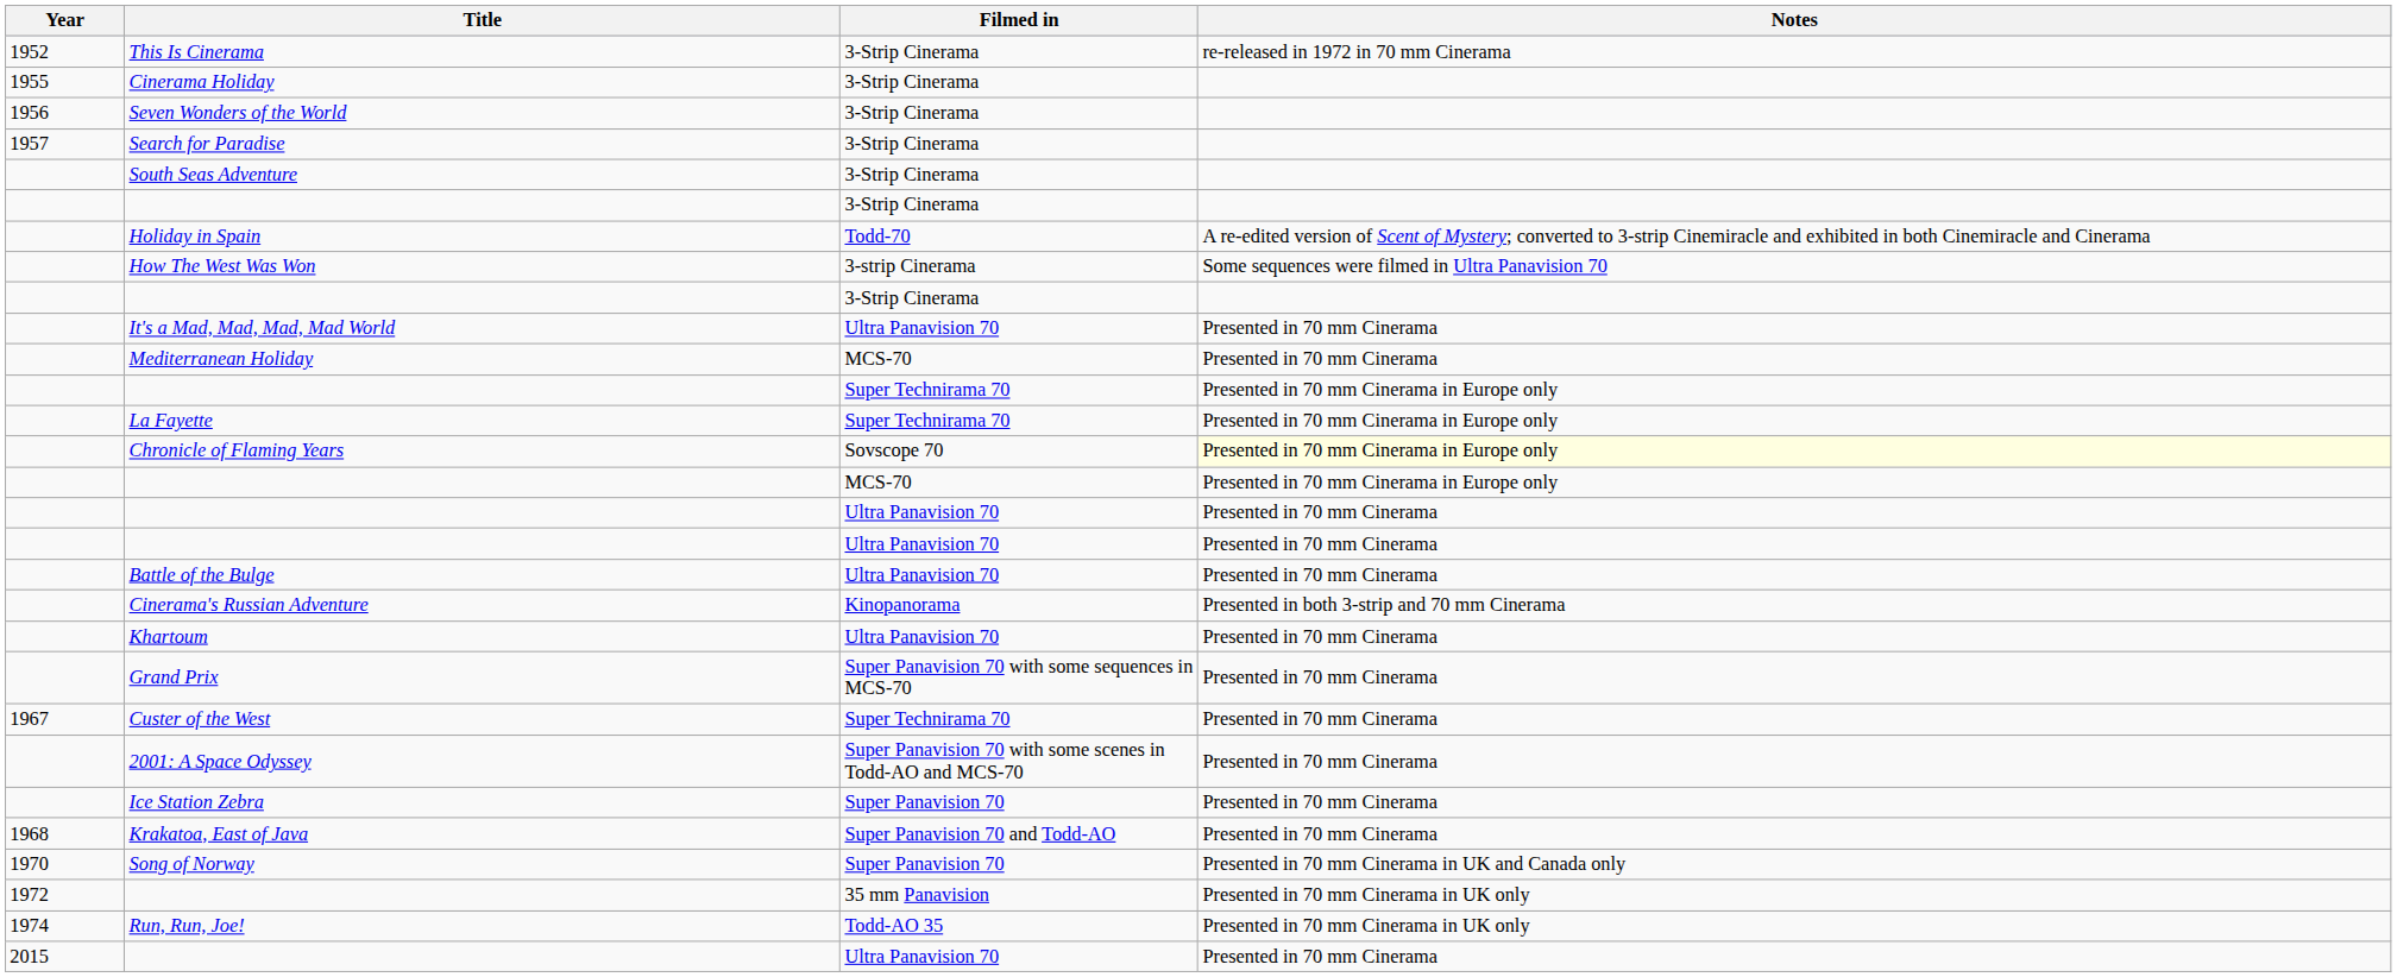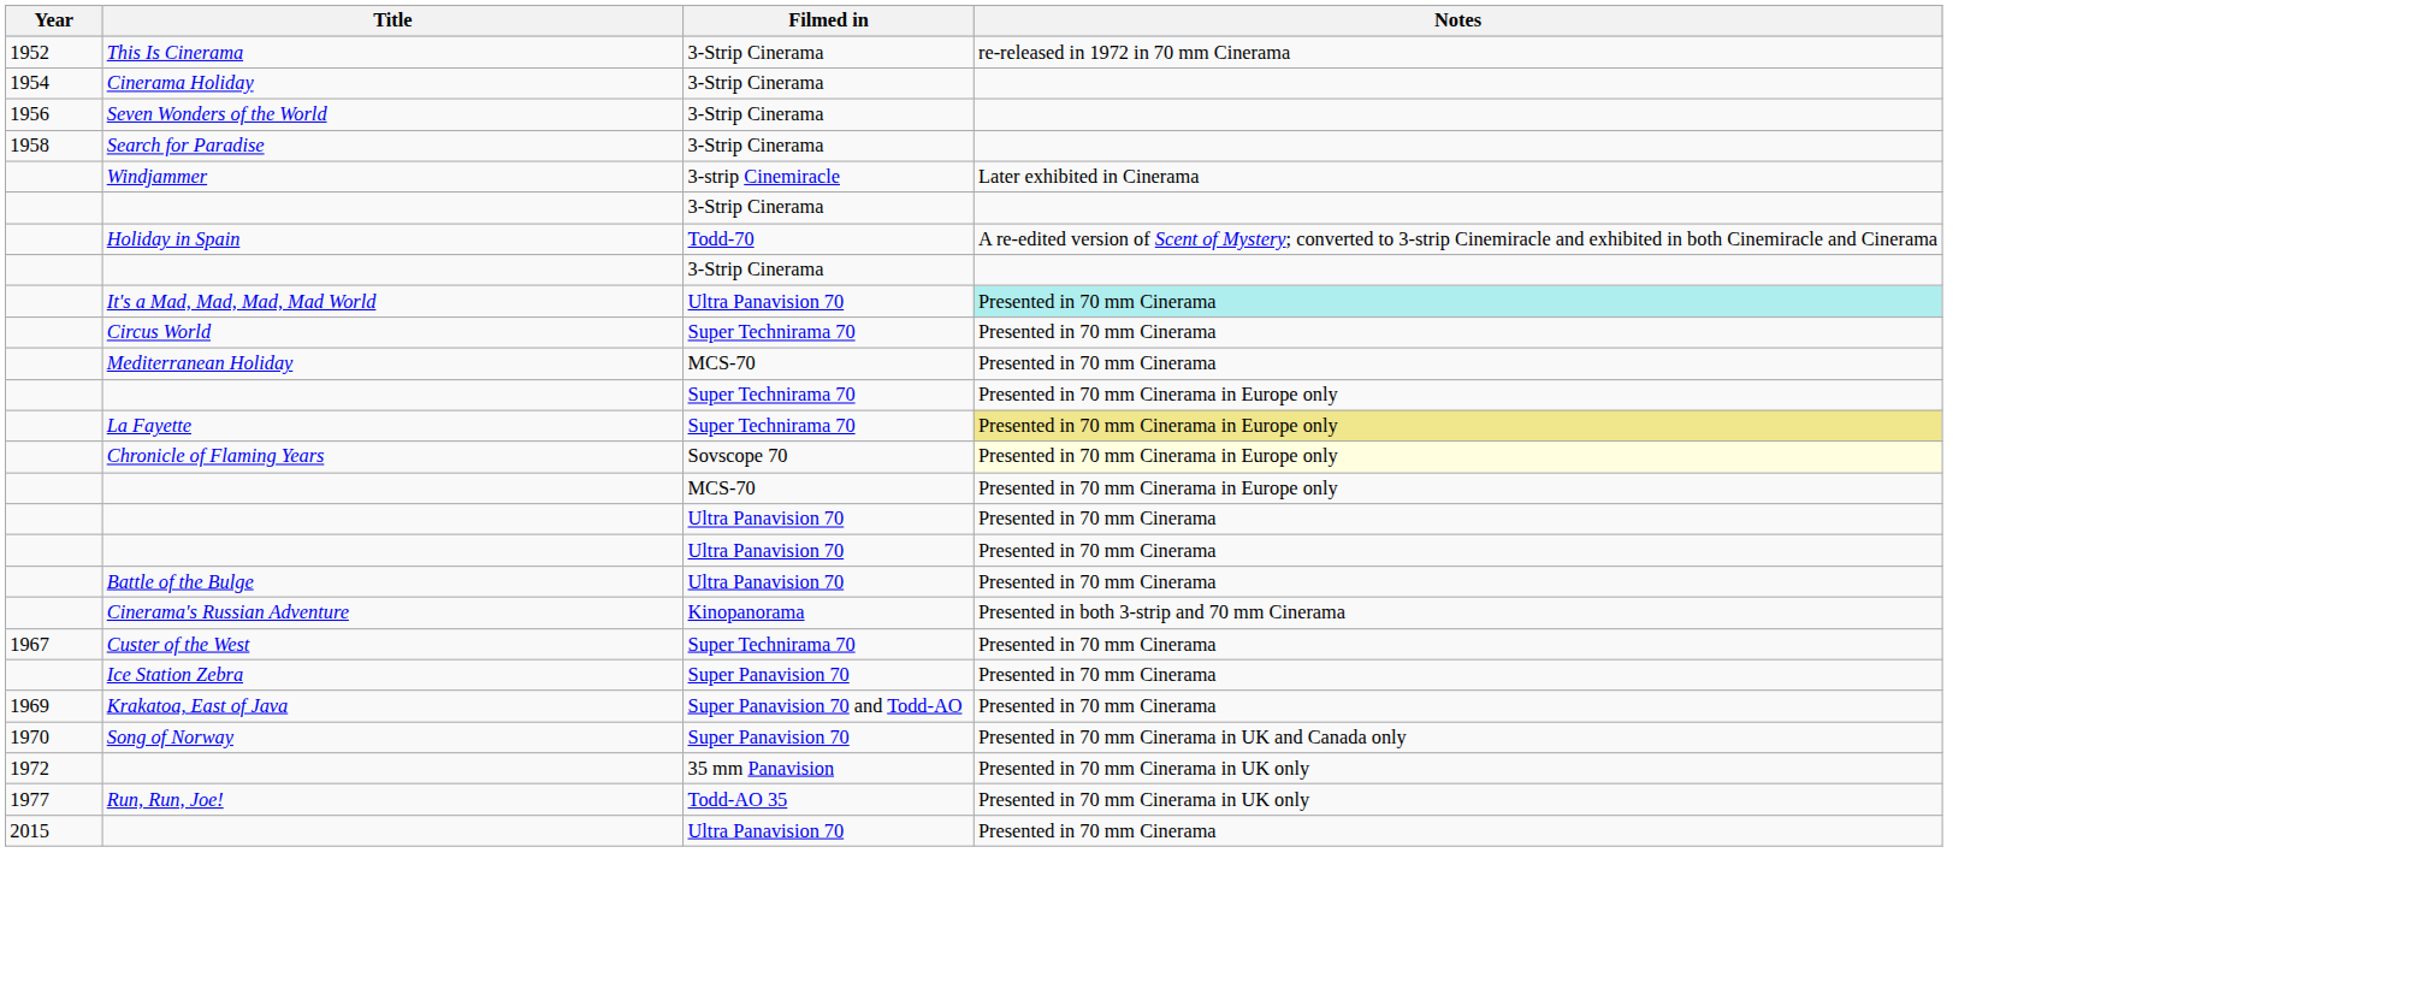Cinerama Holiday | Year: 1955 -> 1954
Search for Paradise | Year: 1957 -> 1958
- row: South Seas Adventure | 3-Strip Cinerama
+ row: Windjammer | 3-strip Cinemiracle | Later exhibited in Cinerama
- row: How The West Was Won | 3-strip Cinerama | Some sequences were filmed in Ultra Panavision 70
It's a Mad, Mad, Mad, Mad World | Notes: no background -> paleturquoise background
+ row: Circus World | Super Technirama 70 | Presented in 70 mm Cinerama
La Fayette | Notes: no background -> khaki background
- row: Khartoum | Ultra Panavision 70 | Presented in 70 mm Cinerama
- row: Grand Prix | Super Panavision 70 with some sequences in MCS-70 | Presented in 70 mm Cinerama
- row: 2001: A Space Odyssey | Super Panavision 70 with some scenes in Todd-AO and MCS-70 | Presented in 70 mm Cinerama
Krakatoa, East of Java | Year: 1968 -> 1969
Run, Run, Joe! | Year: 1974 -> 1977
